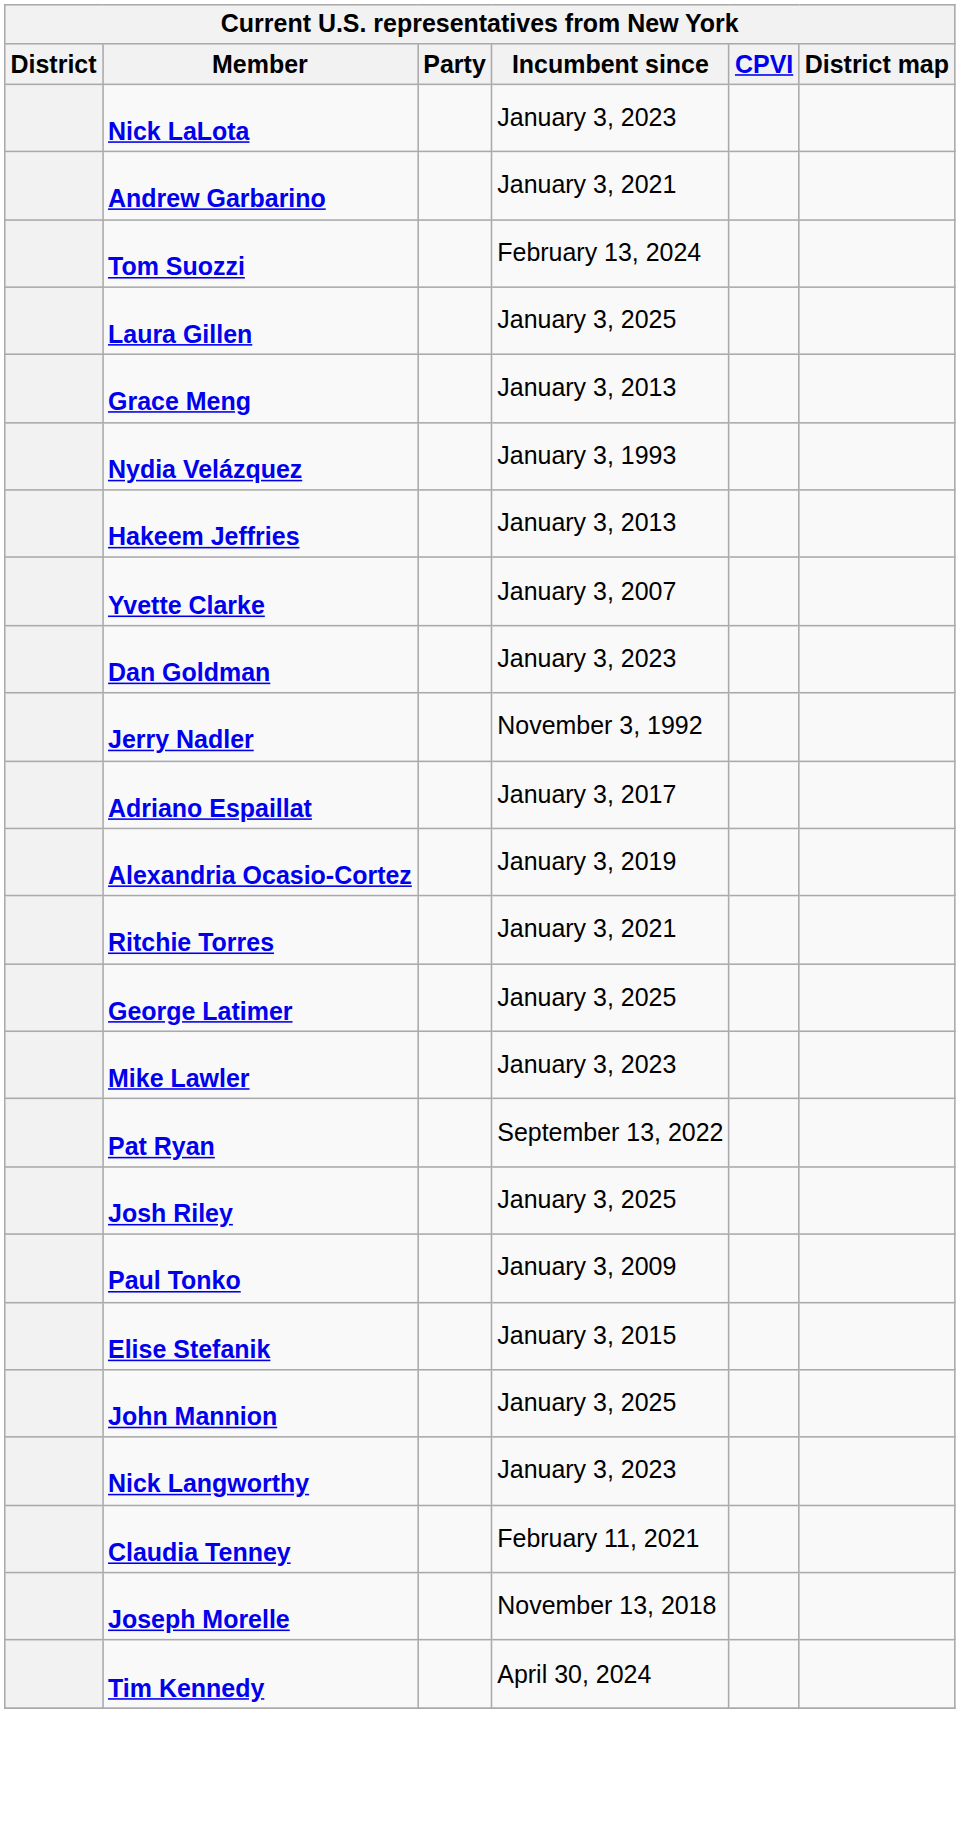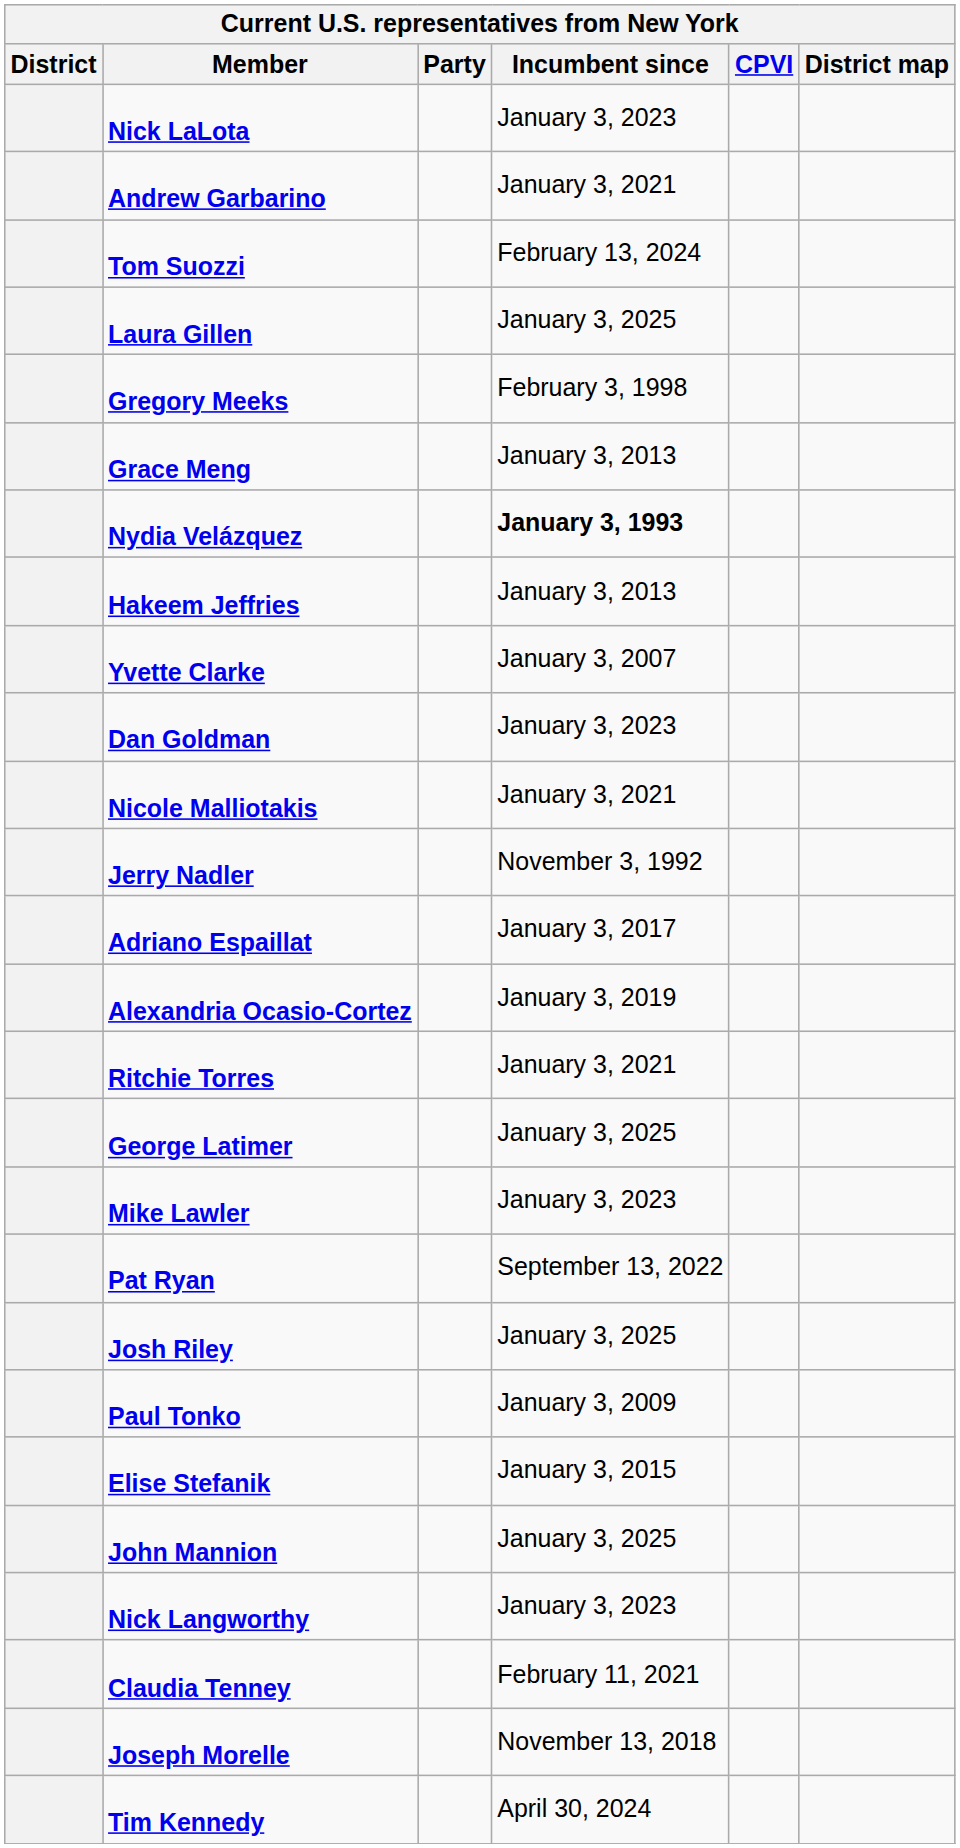+ row: Gregory Meeks | February 3, 1998
Nydia Velázquez | Incumbent since: normal -> bold
+ row: Nicole Malliotakis | January 3, 2021
